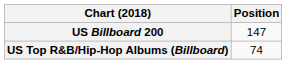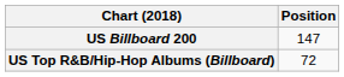US Top R&B/Hip-Hop Albums (Billboard) | Position: 74 -> 72
